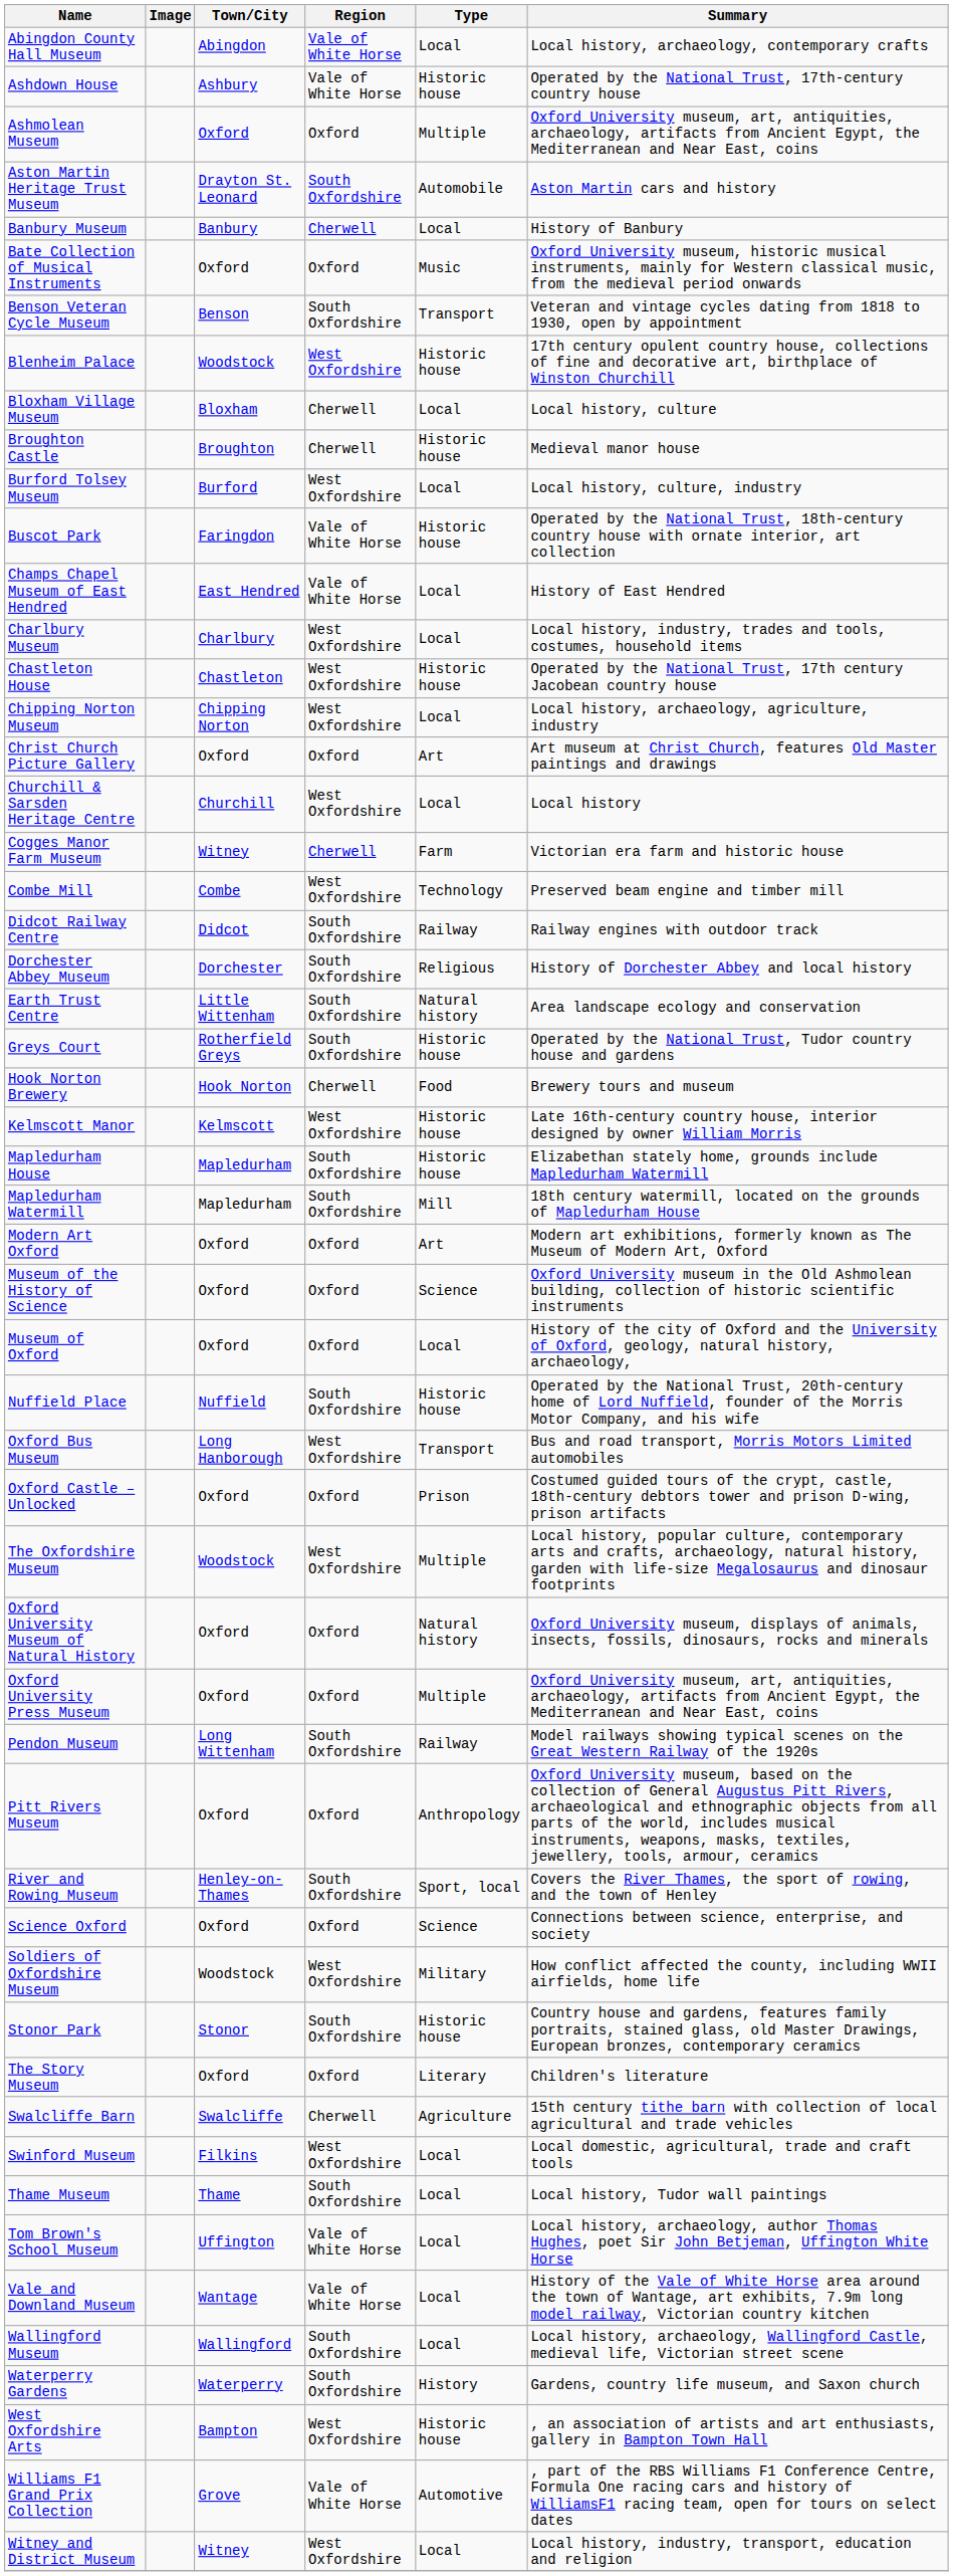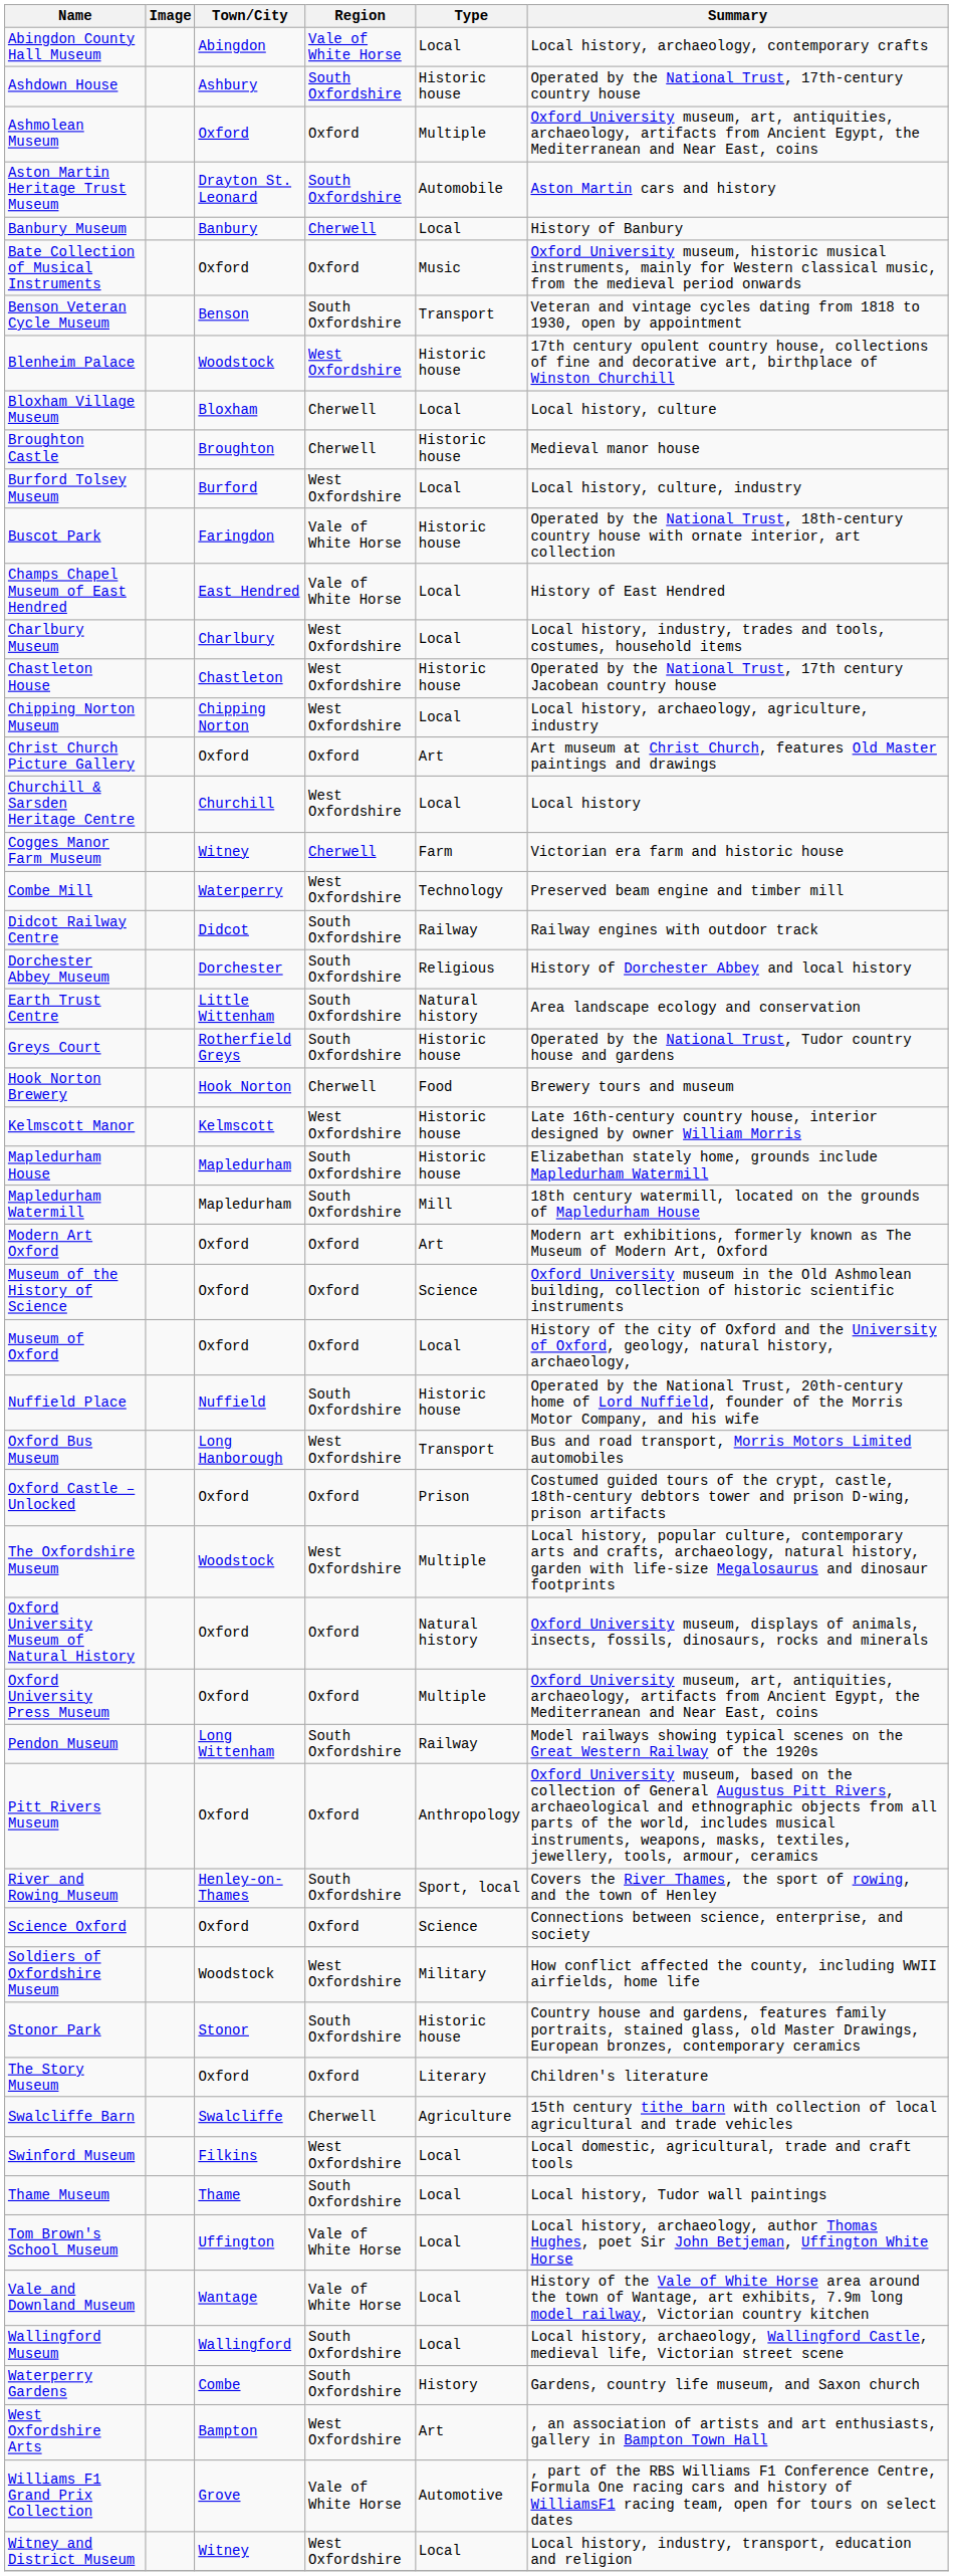Ashdown House | Region: Vale of White Horse -> South Oxfordshire
Combe Mill | Town/City: Combe -> Waterperry
Waterperry Gardens | Town/City: Waterperry -> Combe
West Oxfordshire Arts | Type: Historic house -> Art
